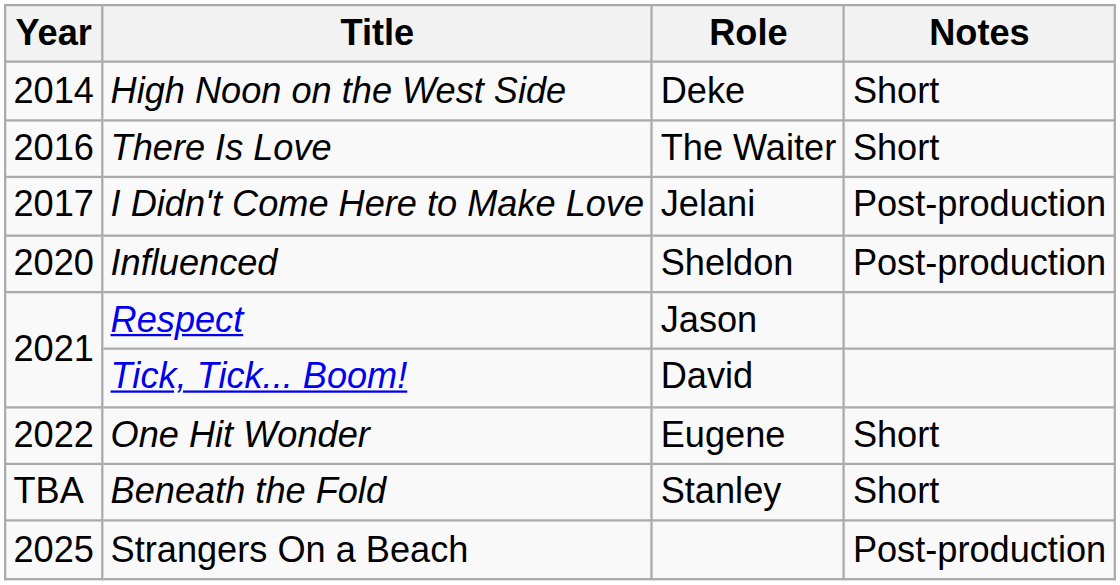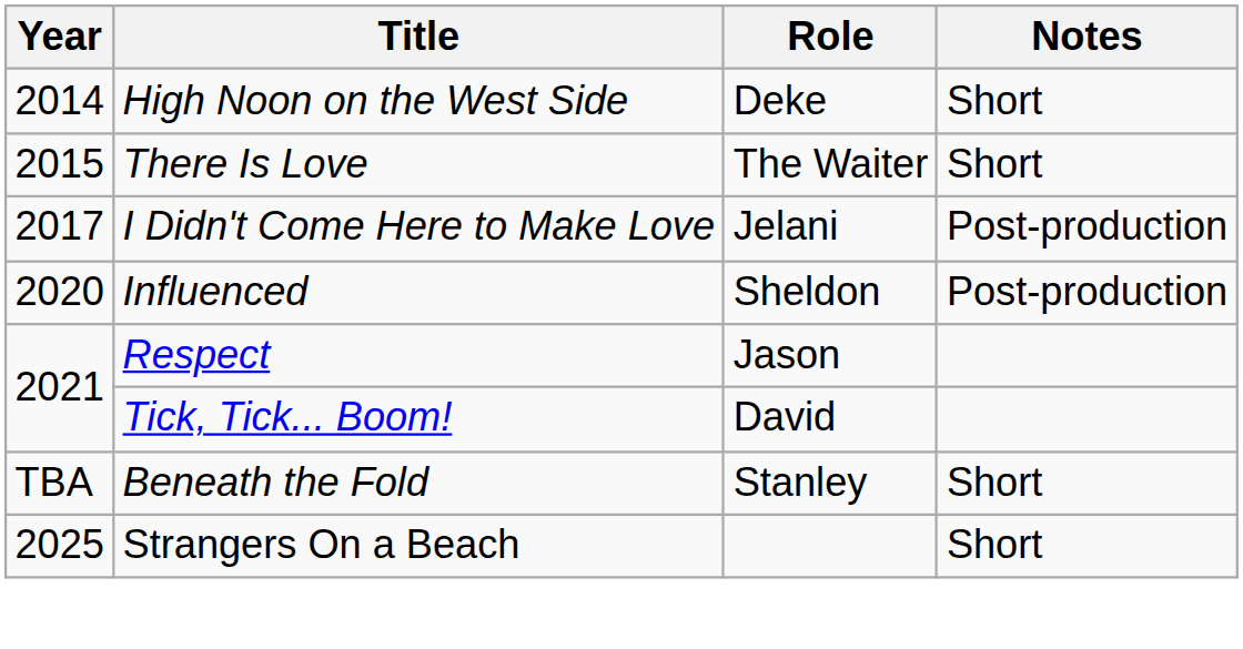There Is Love | Year: 2016 -> 2015
- row: 2022 | One Hit Wonder | Eugene | Short
Strangers On a Beach | Notes: Post-production -> Short
